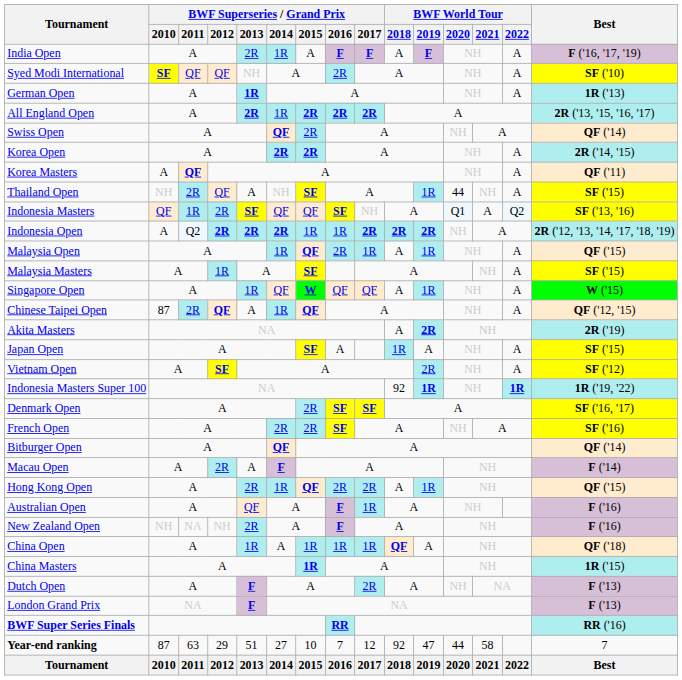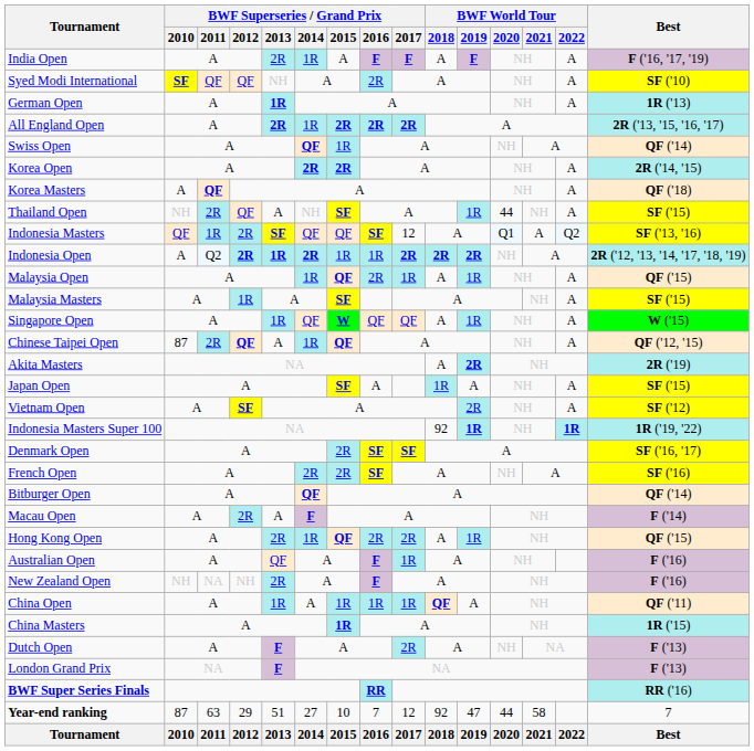Swiss Open | BWF Superseries / Grand Prix / 2015: 2R -> 1R
Korea Masters | Best: QF ('11) -> QF ('18)
Indonesia Masters | BWF Superseries / Grand Prix / 2017: NH -> 12
Indonesia Open | BWF Superseries / Grand Prix / 2013: 2R -> 1R
China Open | Best: QF ('18) -> QF ('11)
